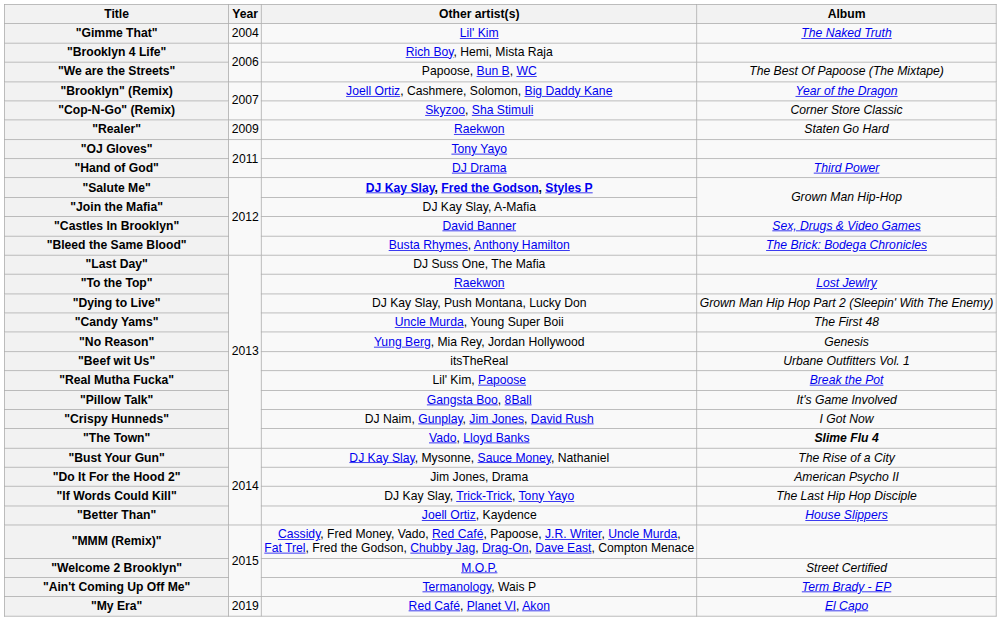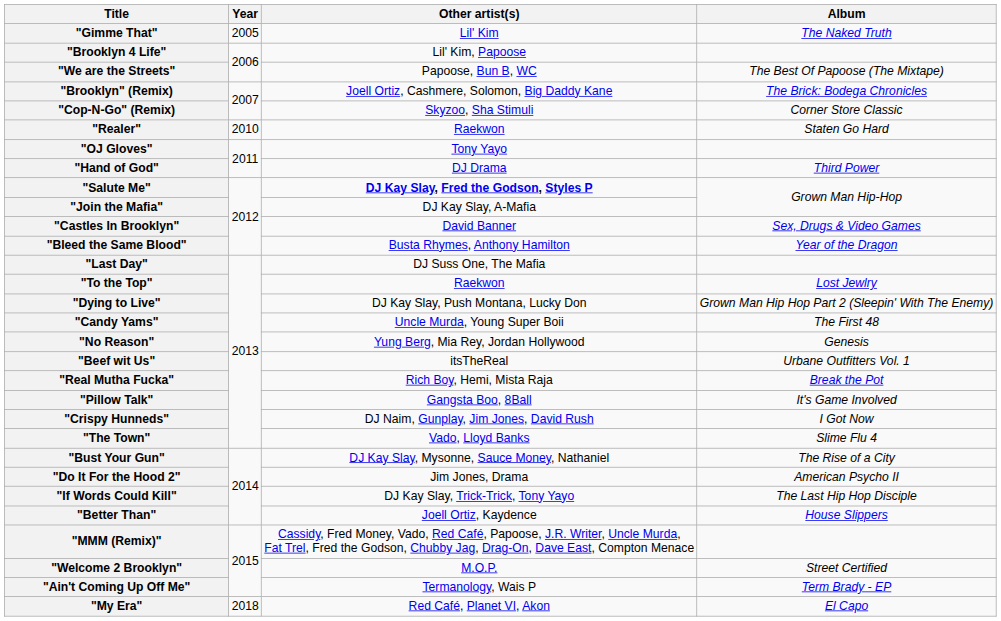"Gimme That" | Year: 2004 -> 2005
"Brooklyn 4 Life" | Other artist(s): Rich Boy, Hemi, Mista Raja -> Lil' Kim, Papoose
"Brooklyn" (Remix) | Album: Year of the Dragon -> The Brick: Bodega Chronicles
"Realer" | Year: 2009 -> 2010
"Bleed the Same Blood" | Album: The Brick: Bodega Chronicles -> Year of the Dragon
"Real Mutha Fucka" | Other artist(s): Lil' Kim, Papoose -> Rich Boy, Hemi, Mista Raja
"The Town" | Album: bold -> normal
"My Era" | Year: 2019 -> 2018
